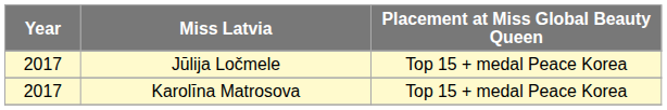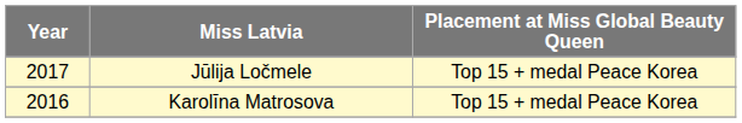Karolīna Matrosova | Year: 2017 -> 2016
